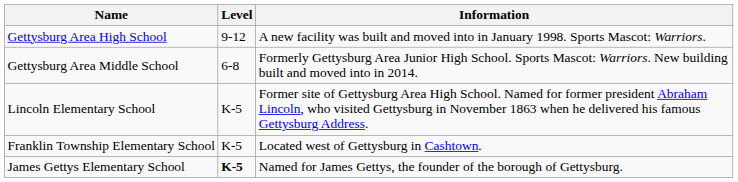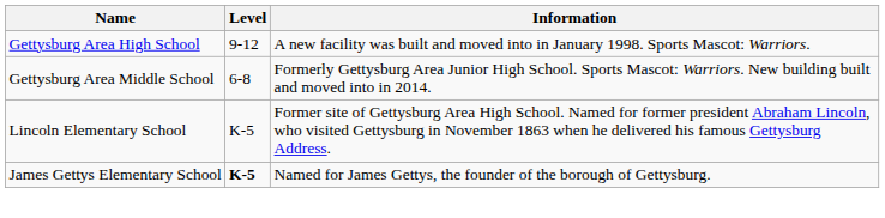- row: Franklin Township Elementary School | K-5 | Located west of Gettysburg in Cashtown.
